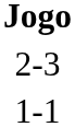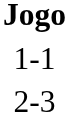rows swapped: 1-1 <-> 2-3
